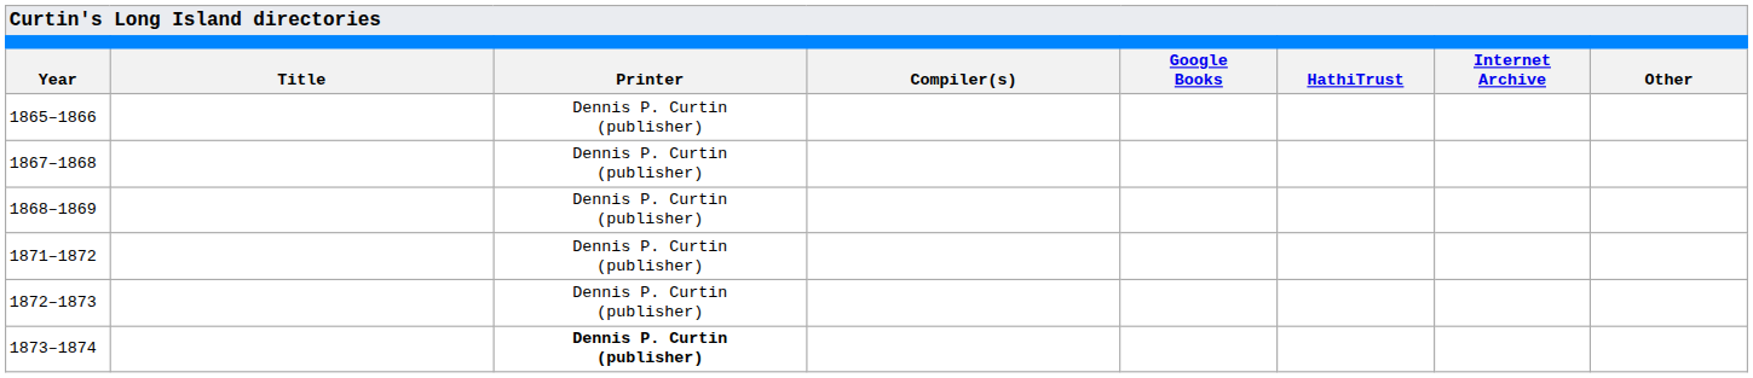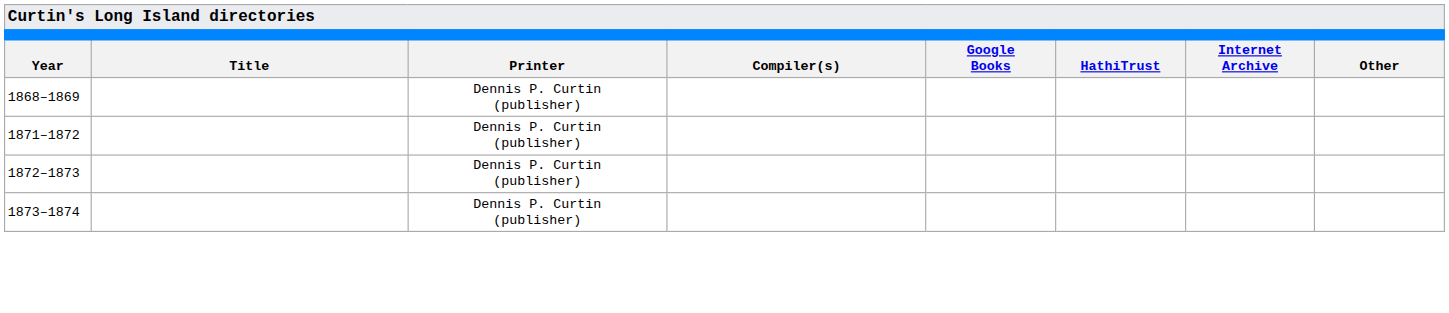- row: 1865–1866 | Dennis P. Curtin (publisher)
- row: 1867–1868 | Dennis P. Curtin (publisher)
1873–1874 | Printer: bold -> normal
